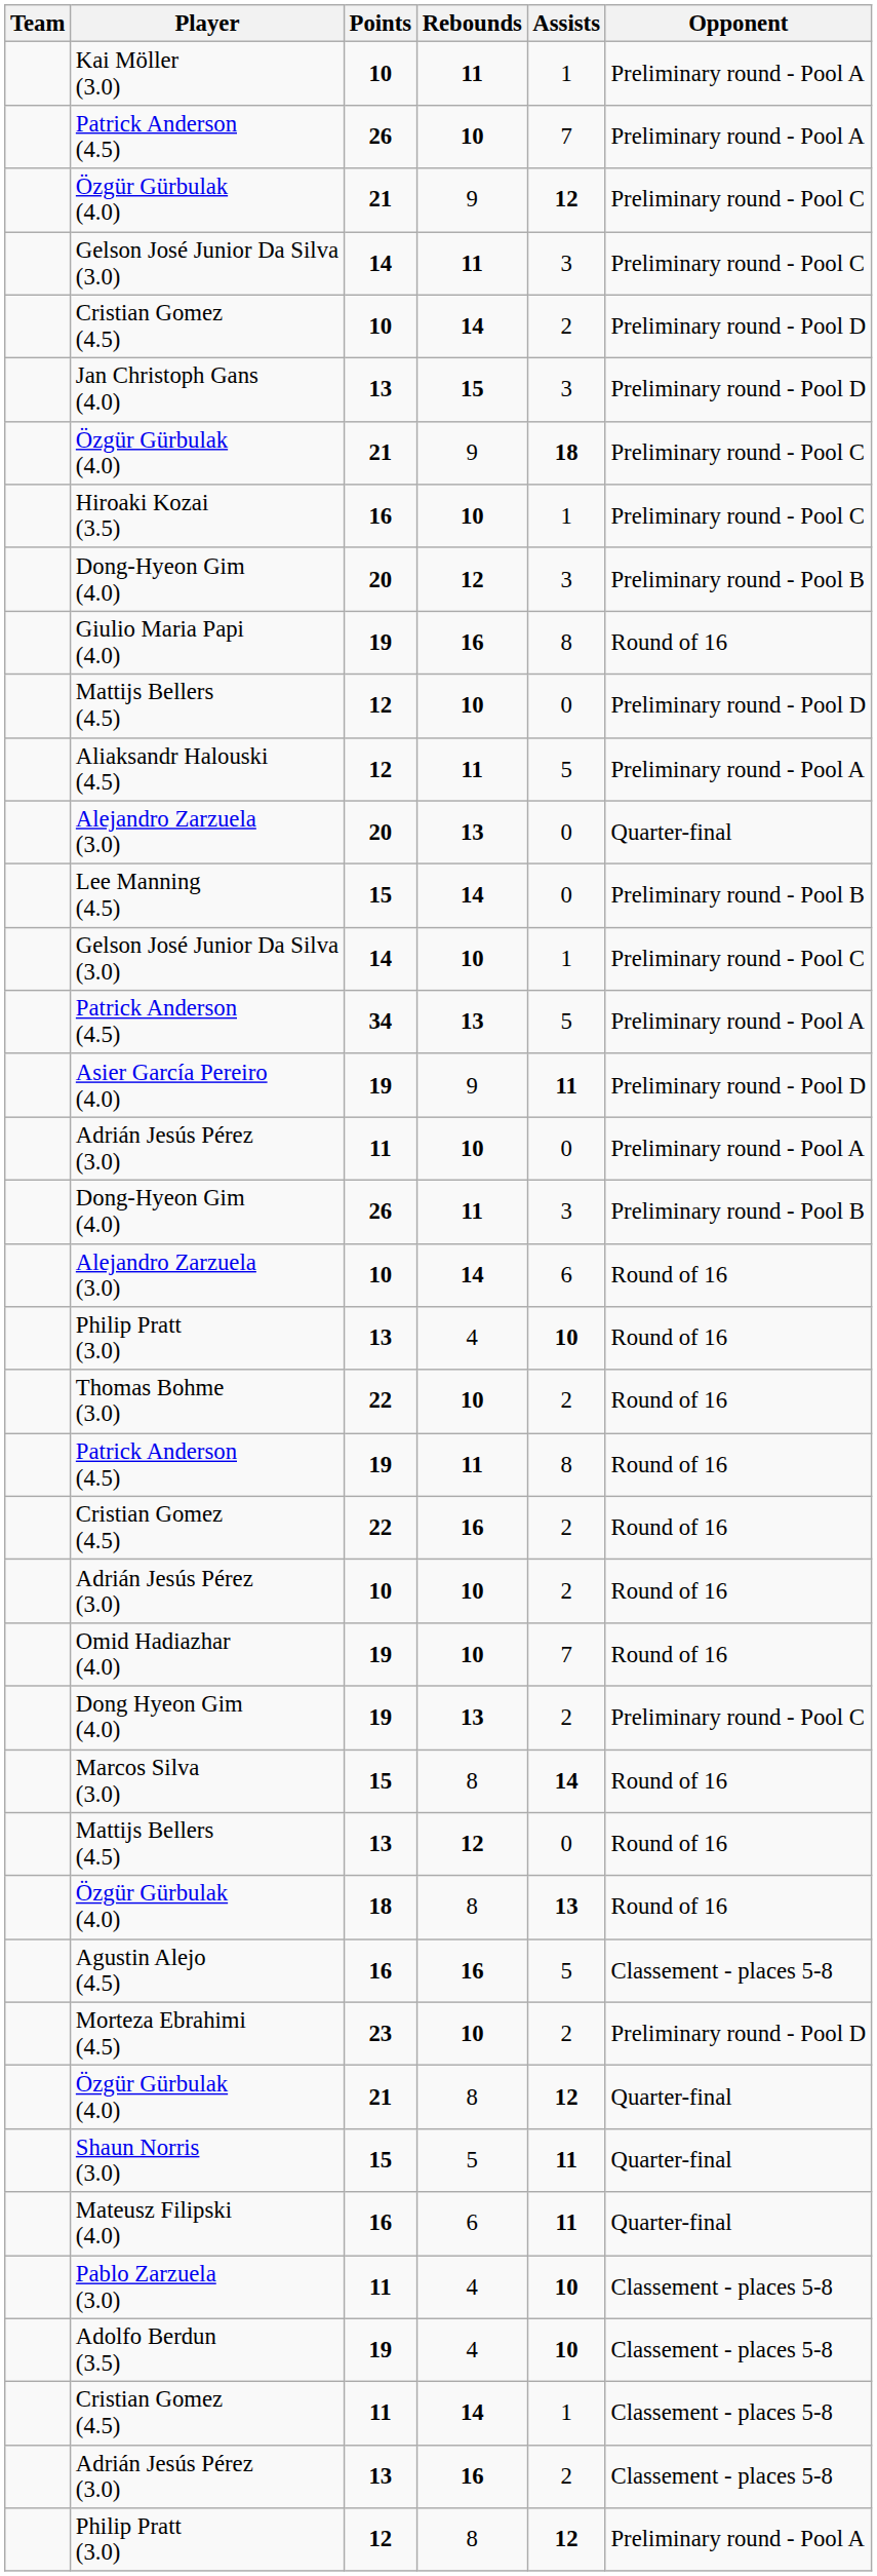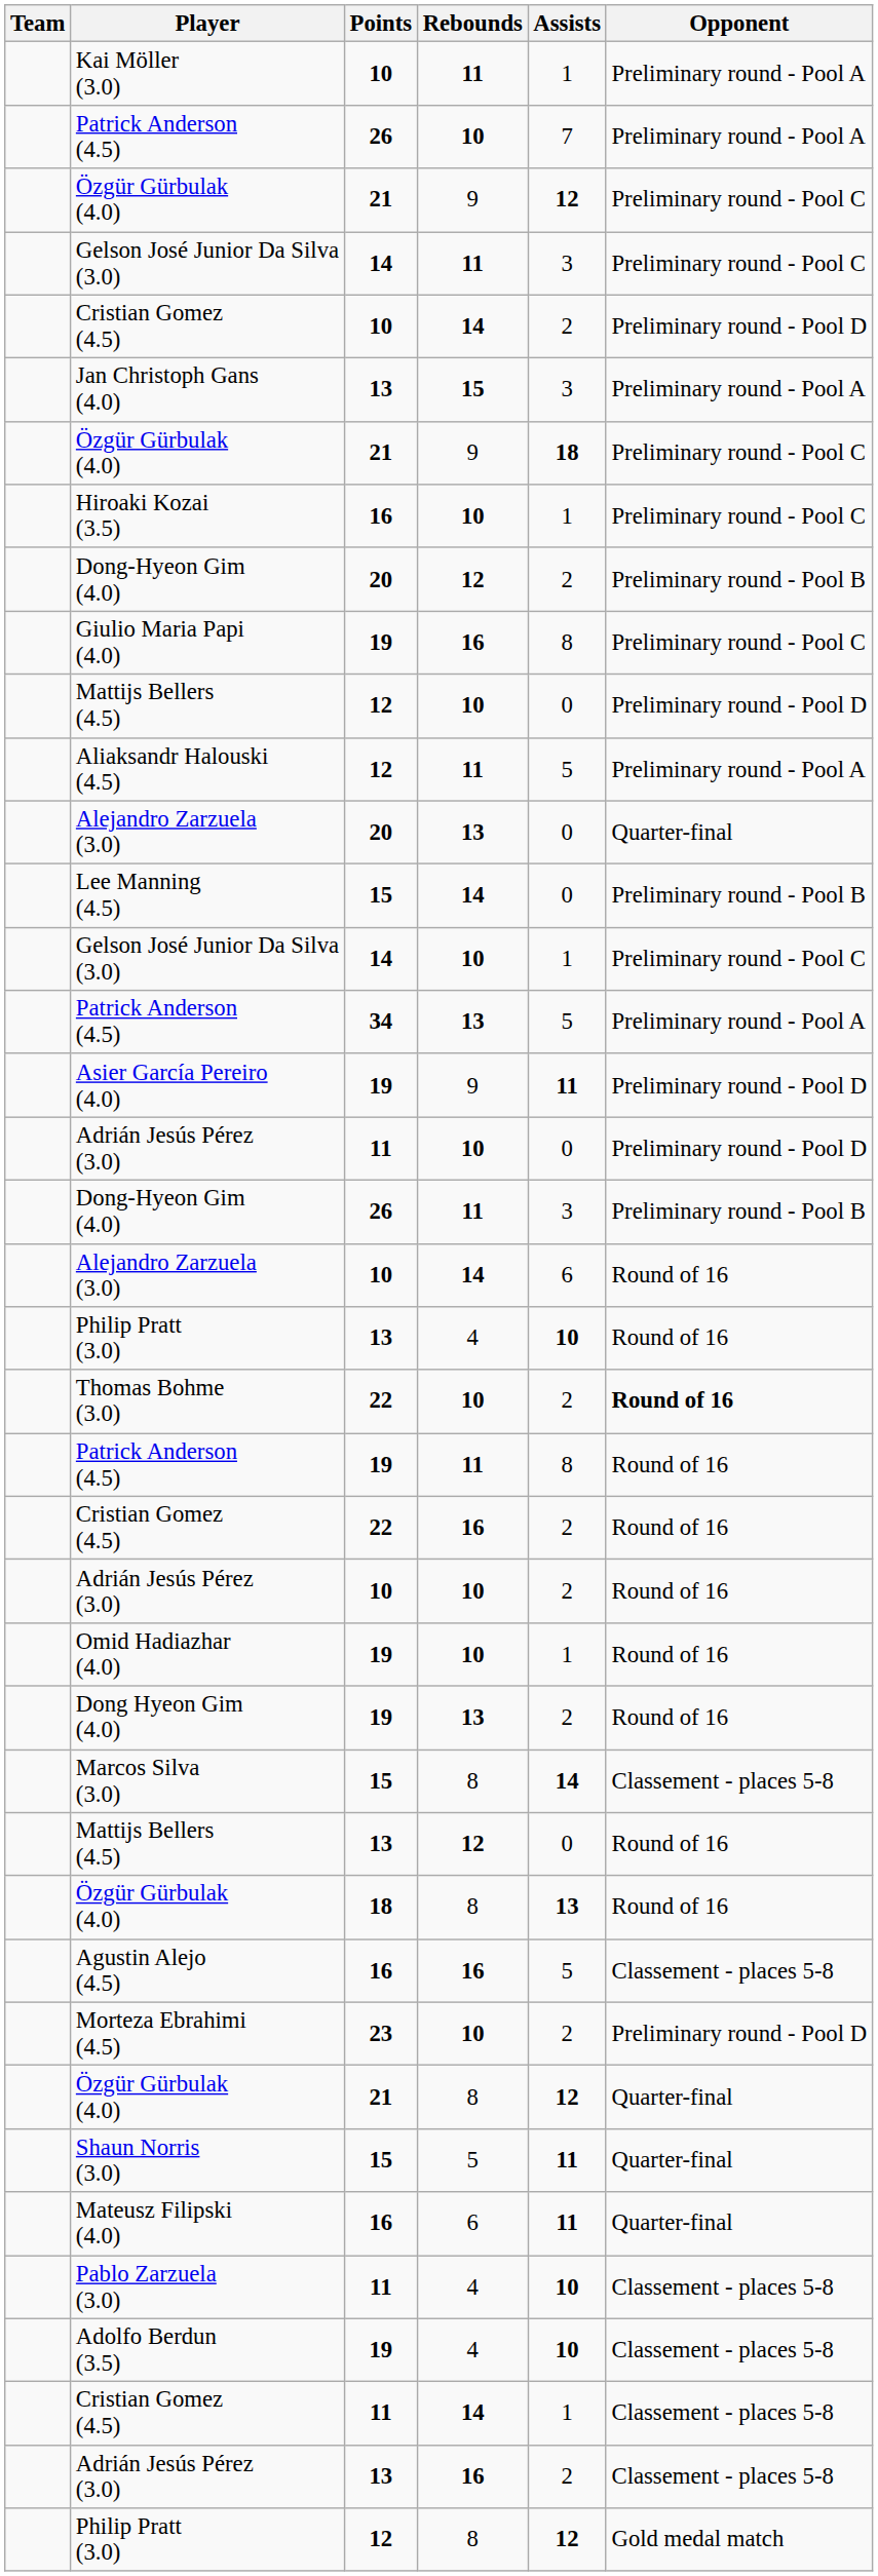Jan Christoph Gans (4.0) | Opponent: Preliminary round - Pool D -> Preliminary round - Pool A
Dong-Hyeon Gim (4.0) / 20 | Assists: 3 -> 2
Giulio Maria Papi (4.0) | Opponent: Round of 16 -> Preliminary round - Pool C
Adrián Jesús Pérez (3.0) / 11 | Opponent: Preliminary round - Pool A -> Preliminary round - Pool D
Thomas Bohme (3.0) | Opponent: normal -> bold
Omid Hadiazhar (4.0) | Assists: 7 -> 1
Dong Hyeon Gim (4.0) | Opponent: Preliminary round - Pool C -> Round of 16
Marcos Silva (3.0) | Opponent: Round of 16 -> Classement - places 5-8
Philip Pratt (3.0) / 12 | Opponent: Preliminary round - Pool A -> Gold medal match
